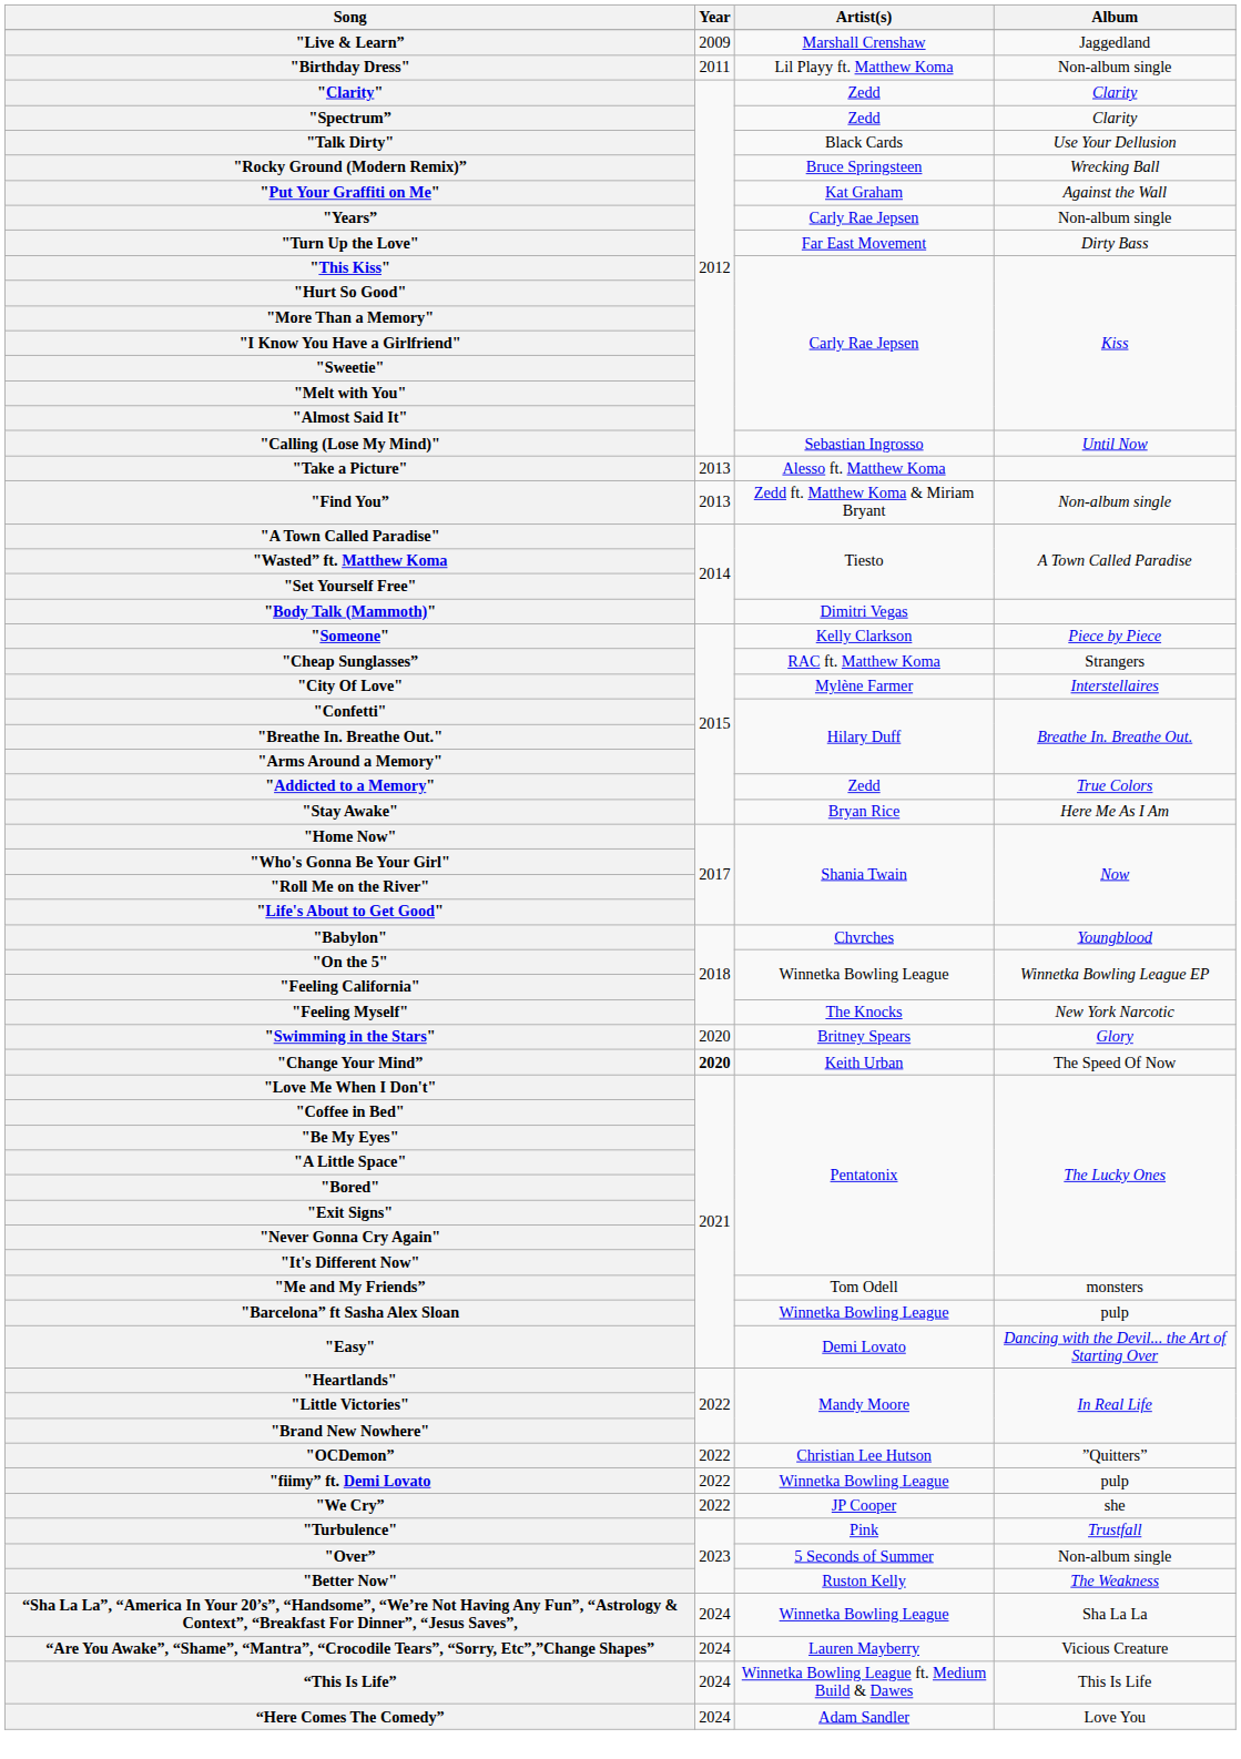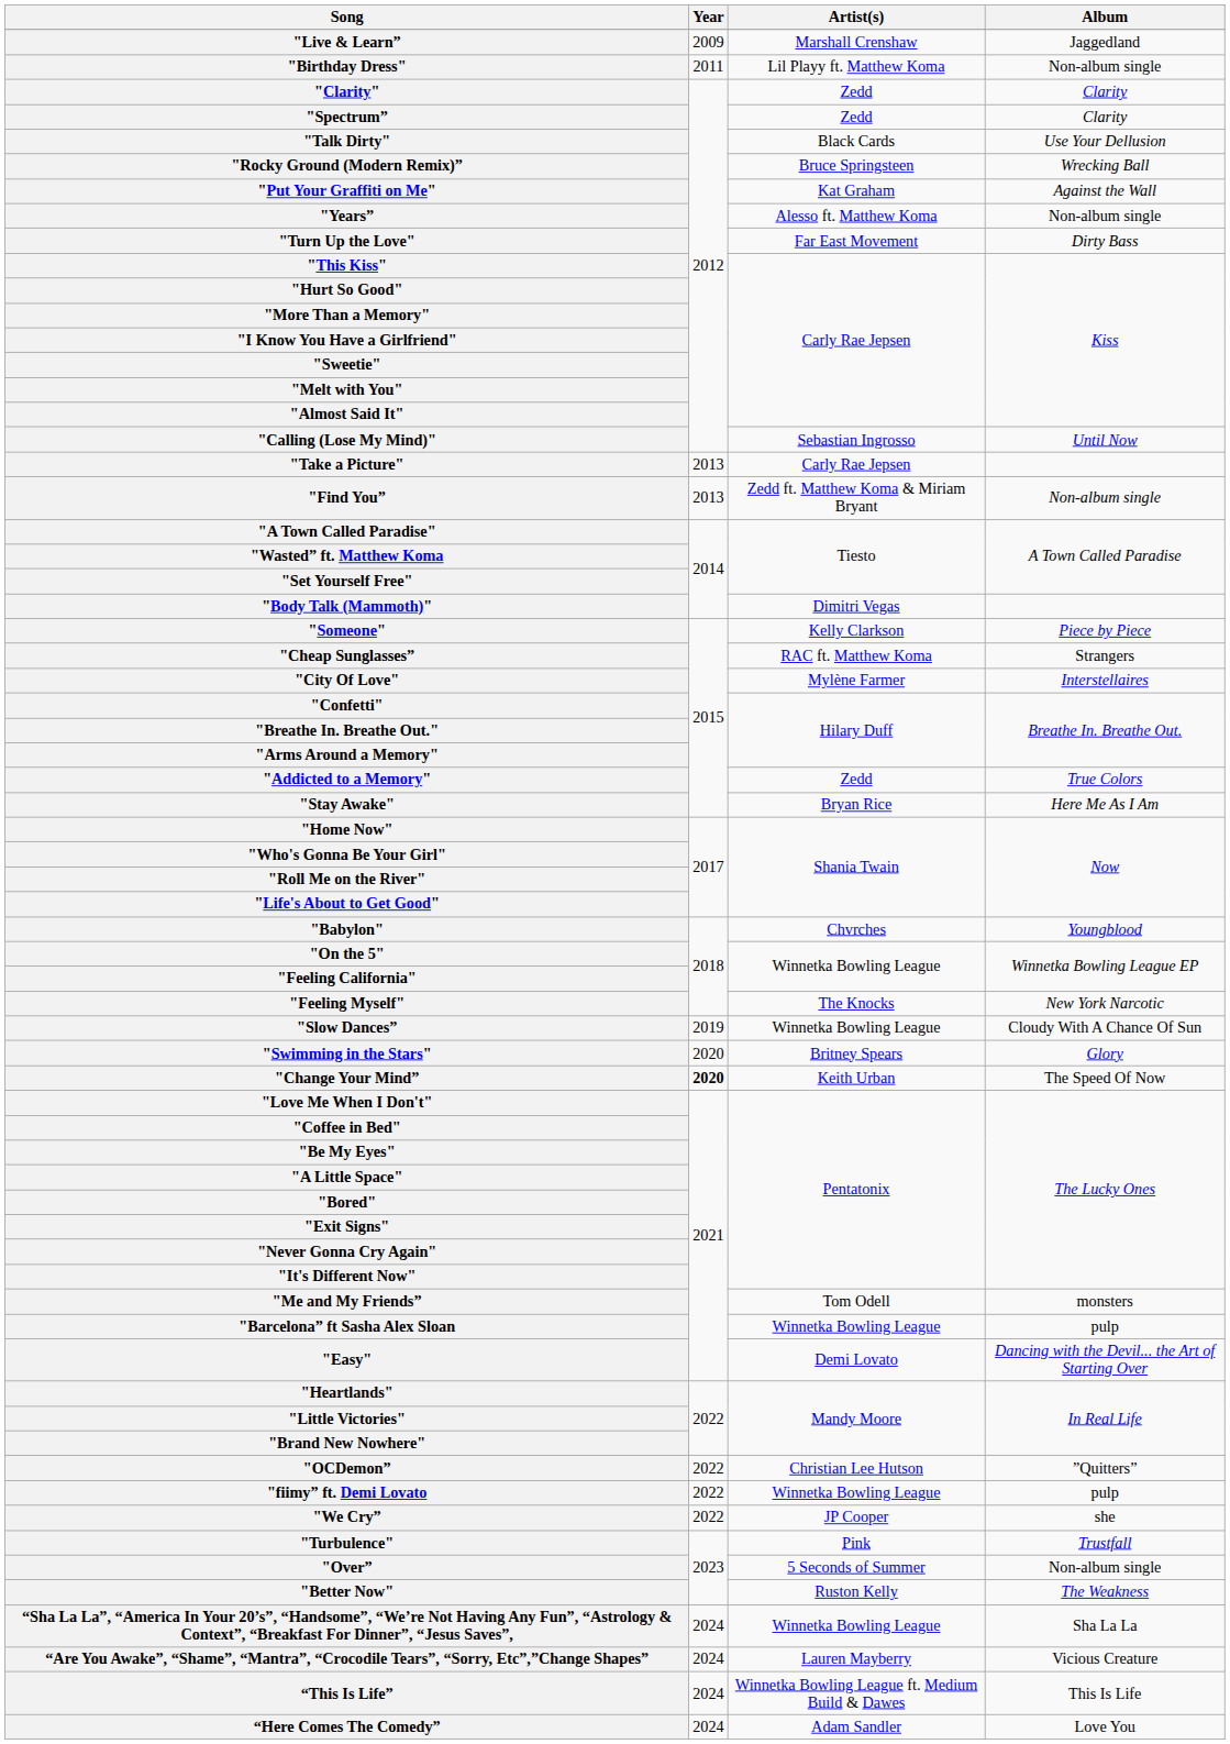"Years” | Artist(s): Carly Rae Jepsen -> Alesso ft. Matthew Koma
"Take a Picture" | Artist(s): Alesso ft. Matthew Koma -> Carly Rae Jepsen
+ row: "Slow Dances” | 2019 | Winnetka Bowling League | Cloudy With A Chance Of Sun
